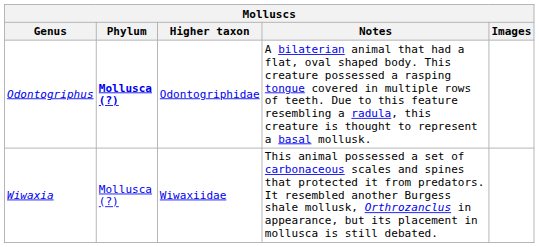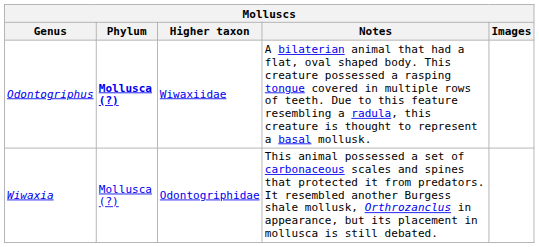Odontogriphus | Higher taxon: Odontogriphidae -> Wiwaxiidae
Wiwaxia | Higher taxon: Wiwaxiidae -> Odontogriphidae
